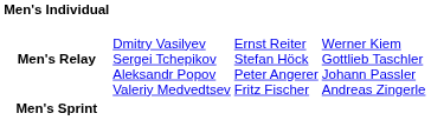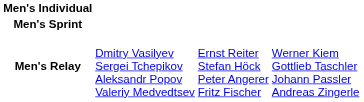rows swapped: Men's Sprint <-> Men's Relay
